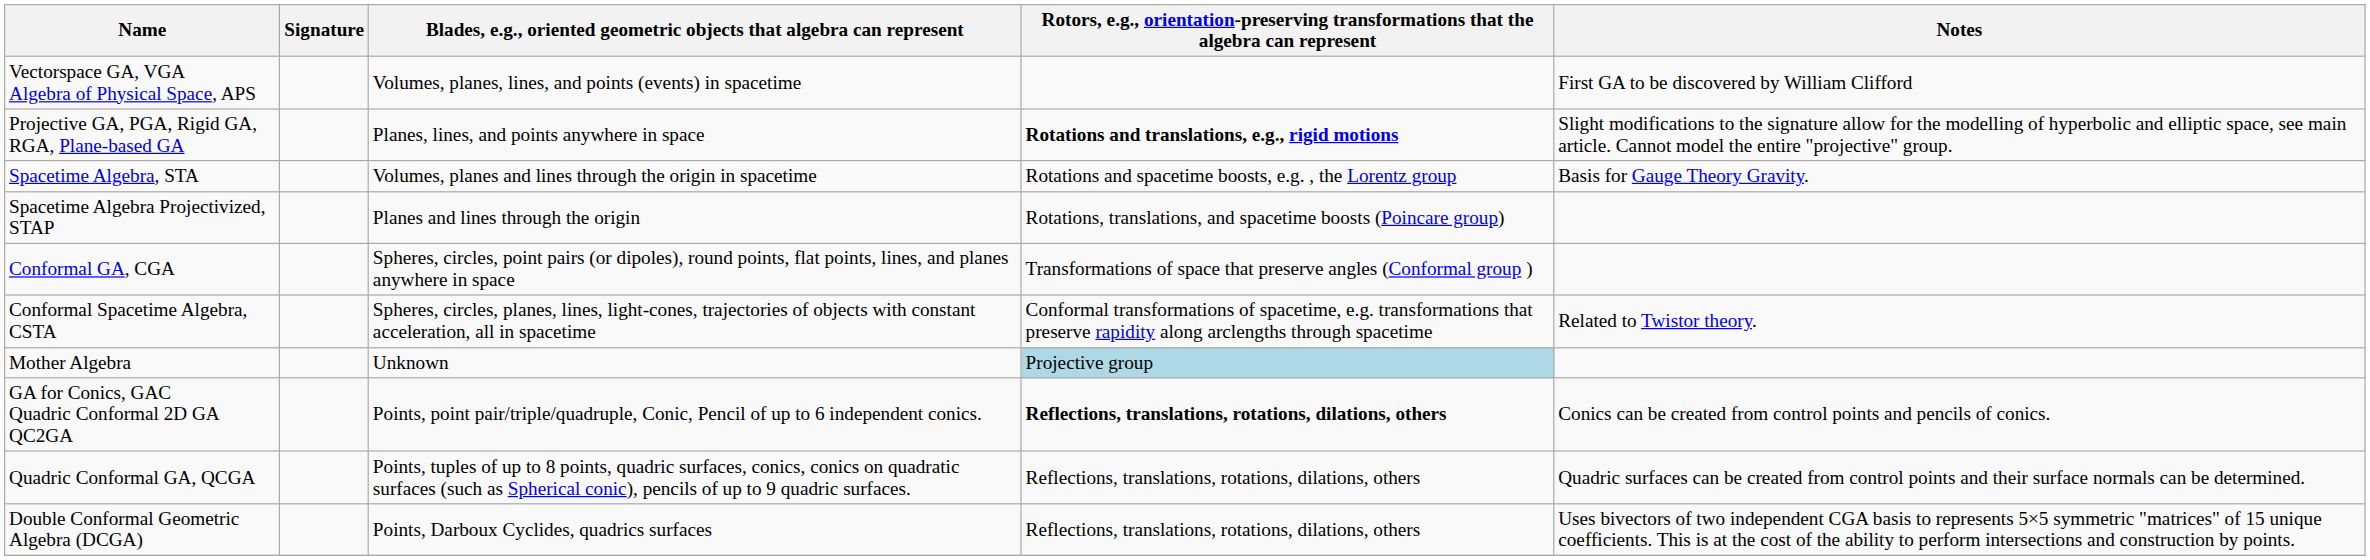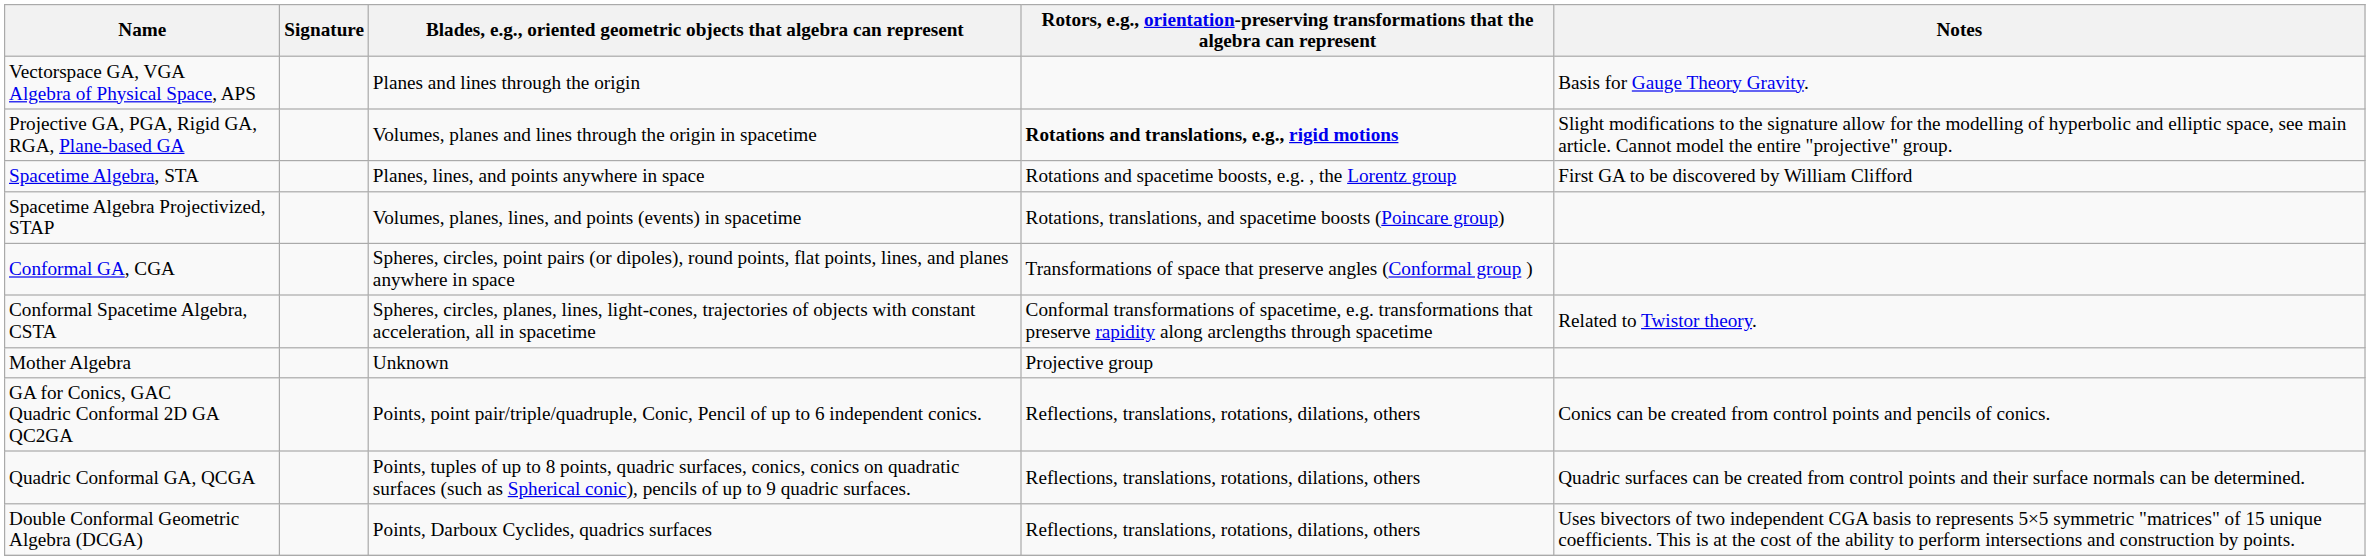Vectorspace GA, VGA Algebra of Physical Space, APS | column 3: Volumes, planes, lines, and points (events) in spacetime -> Planes and lines through the origin
Vectorspace GA, VGA Algebra of Physical Space, APS | Notes: First GA to be discovered by William Clifford -> Basis for Gauge Theory Gravity.
Projective GA, PGA, Rigid GA, RGA, Plane-based GA | column 3: Planes, lines, and points anywhere in space -> Volumes, planes and lines through the origin in spacetime
Spacetime Algebra, STA | column 3: Volumes, planes and lines through the origin in spacetime -> Planes, lines, and points anywhere in space
Spacetime Algebra, STA | Notes: Basis for Gauge Theory Gravity. -> First GA to be discovered by William Clifford
Spacetime Algebra Projectivized, STAP | column 3: Planes and lines through the origin -> Volumes, planes, lines, and points (events) in spacetime
Mother Algebra | column 4: lightblue background -> no background
GA for Conics, GAC Quadric Conformal 2D GA QC2GA | column 4: bold -> normal
